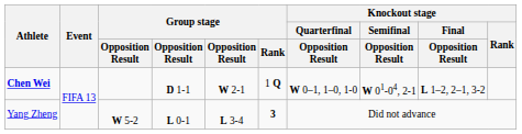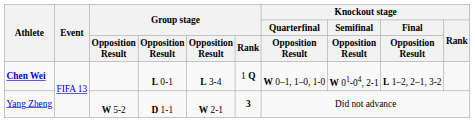Chen Wei | column 4: D 1-1 -> L 0-1
Chen Wei | column 5: W 2-1 -> L 3-4
Yang Zheng | column 4: L 0-1 -> D 1-1
Yang Zheng | column 5: L 3-4 -> W 2-1
